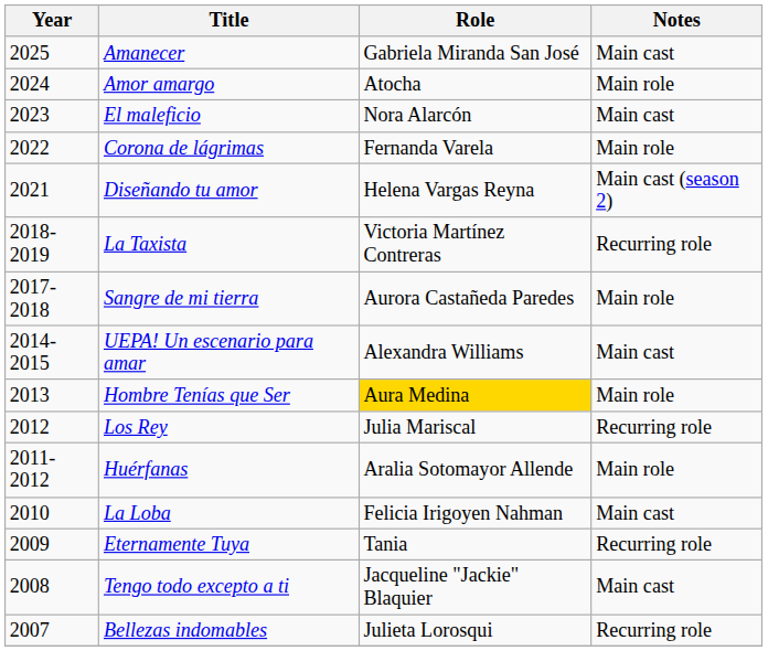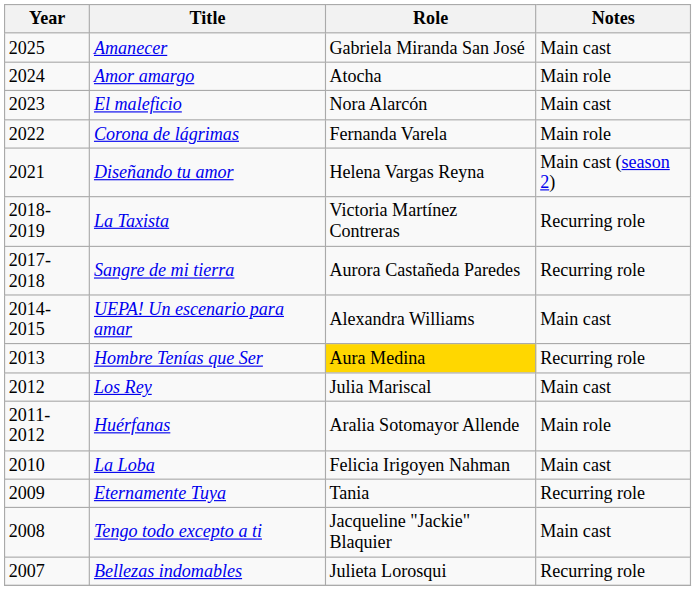Sangre de mi tierra | Notes: Main role -> Recurring role
Hombre Tenías que Ser | Notes: Main role -> Recurring role
Los Rey | Notes: Recurring role -> Main cast
